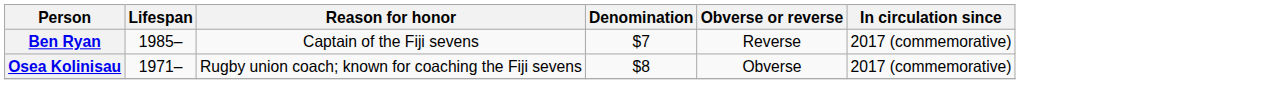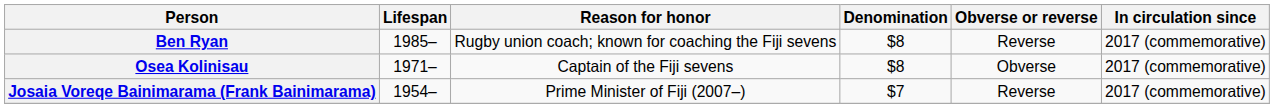Ben Ryan | Reason for honor: Captain of the Fiji sevens -> Rugby union coach; known for coaching the Fiji sevens
Ben Ryan | Denomination: $7 -> $8
Osea Kolinisau | Reason for honor: Rugby union coach; known for coaching the Fiji sevens -> Captain of the Fiji sevens
+ row: Josaia Voreqe Bainimarama (Frank Bainimarama) | 1954– | Prime Minister of Fiji (2007–) | $7 | Reverse | 2017 (commemorative)
